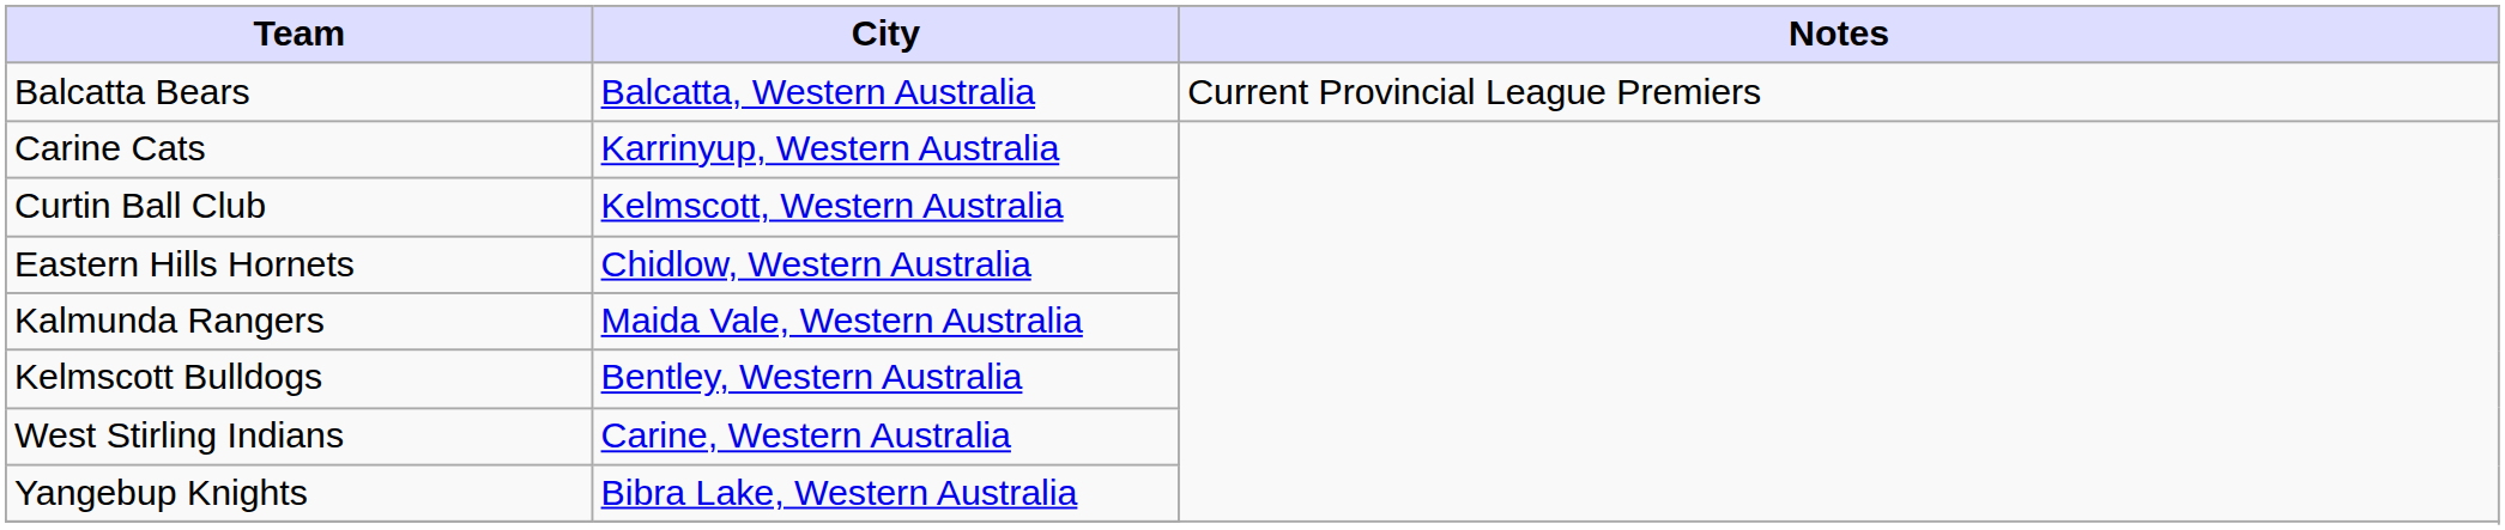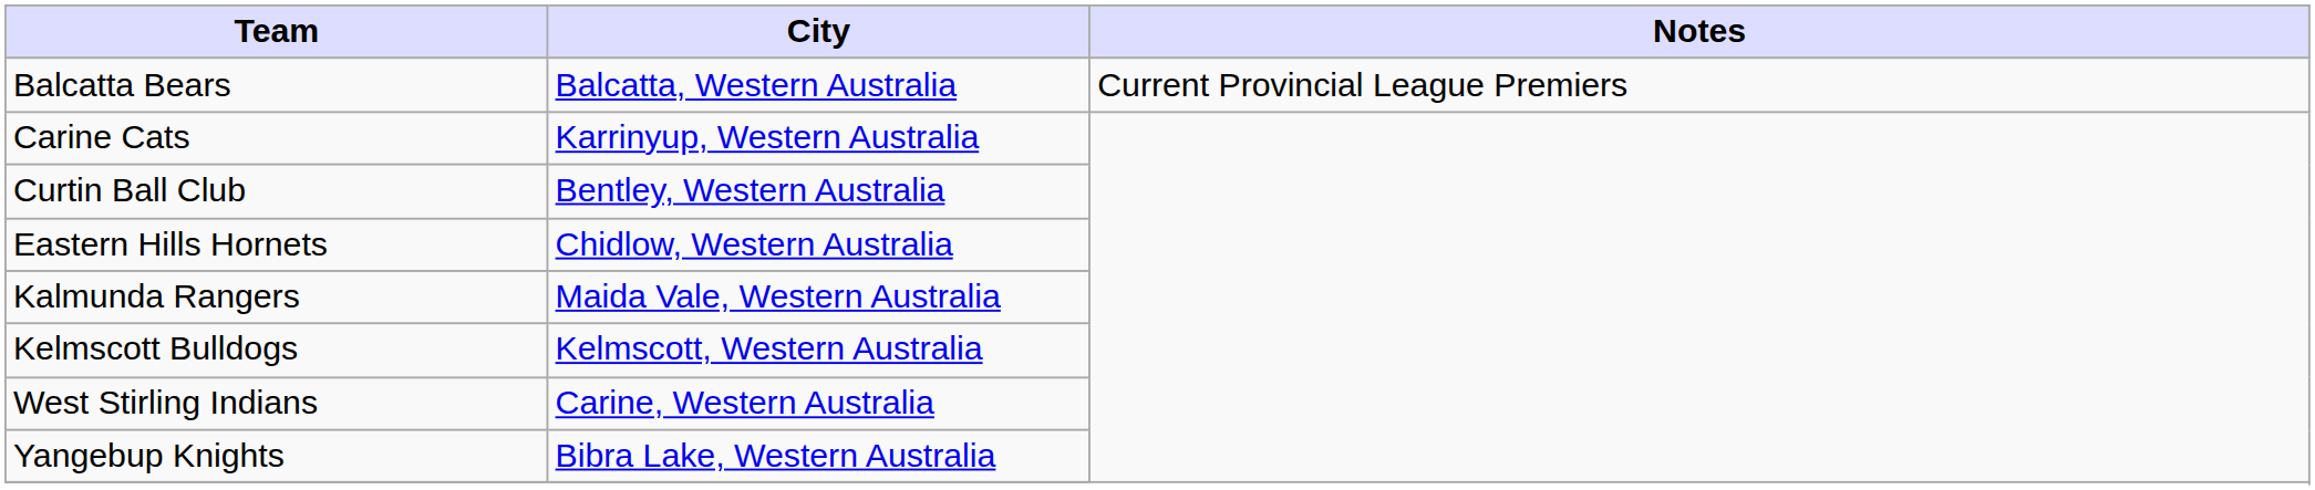Curtin Ball Club | City: Kelmscott, Western Australia -> Bentley, Western Australia
Kelmscott Bulldogs | City: Bentley, Western Australia -> Kelmscott, Western Australia
